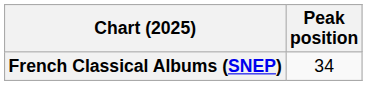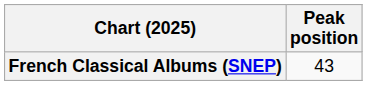French Classical Albums (SNEP) | Peak position: 34 -> 43
